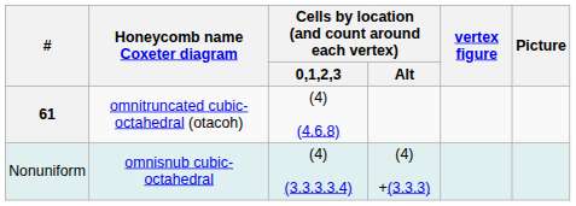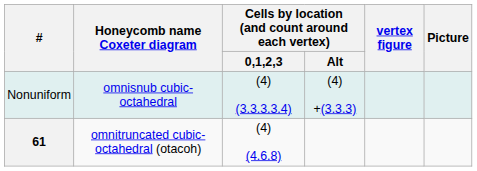rows swapped: 61 <-> Nonuniform
